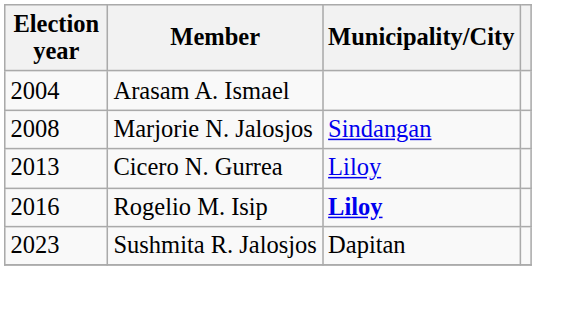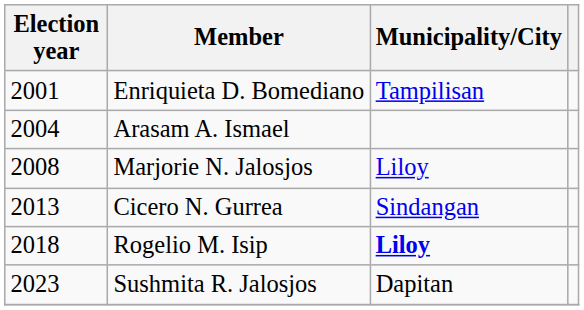+ row: 2001 | Enriquieta D. Bomediano | Tampilisan
Marjorie N. Jalosjos | Municipality/City: Sindangan -> Liloy
Cicero N. Gurrea | Municipality/City: Liloy -> Sindangan
Rogelio M. Isip | Election year: 2016 -> 2018
